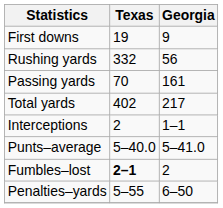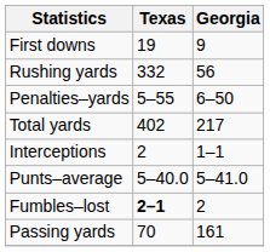rows swapped: Passing yards <-> Penalties–yards
